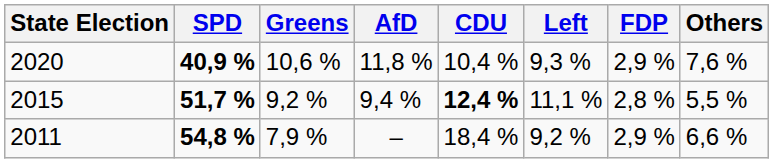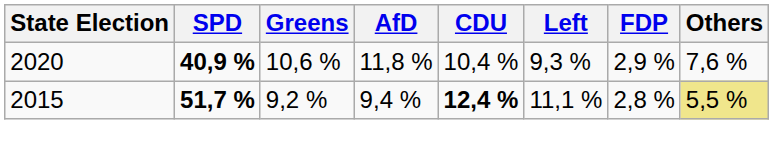2015 | Others: no background -> khaki background
- row: 2011 | 54,8 % | 7,9 % | – | 18,4 % | 9,2 % | 2,9 % | 6,6 %
